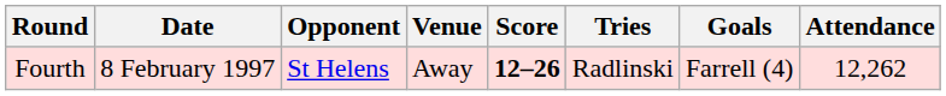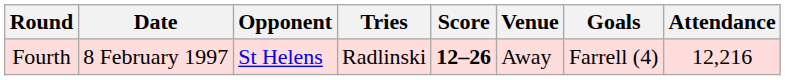columns swapped: Venue <-> Tries
Fourth | Attendance: 12,262 -> 12,216
